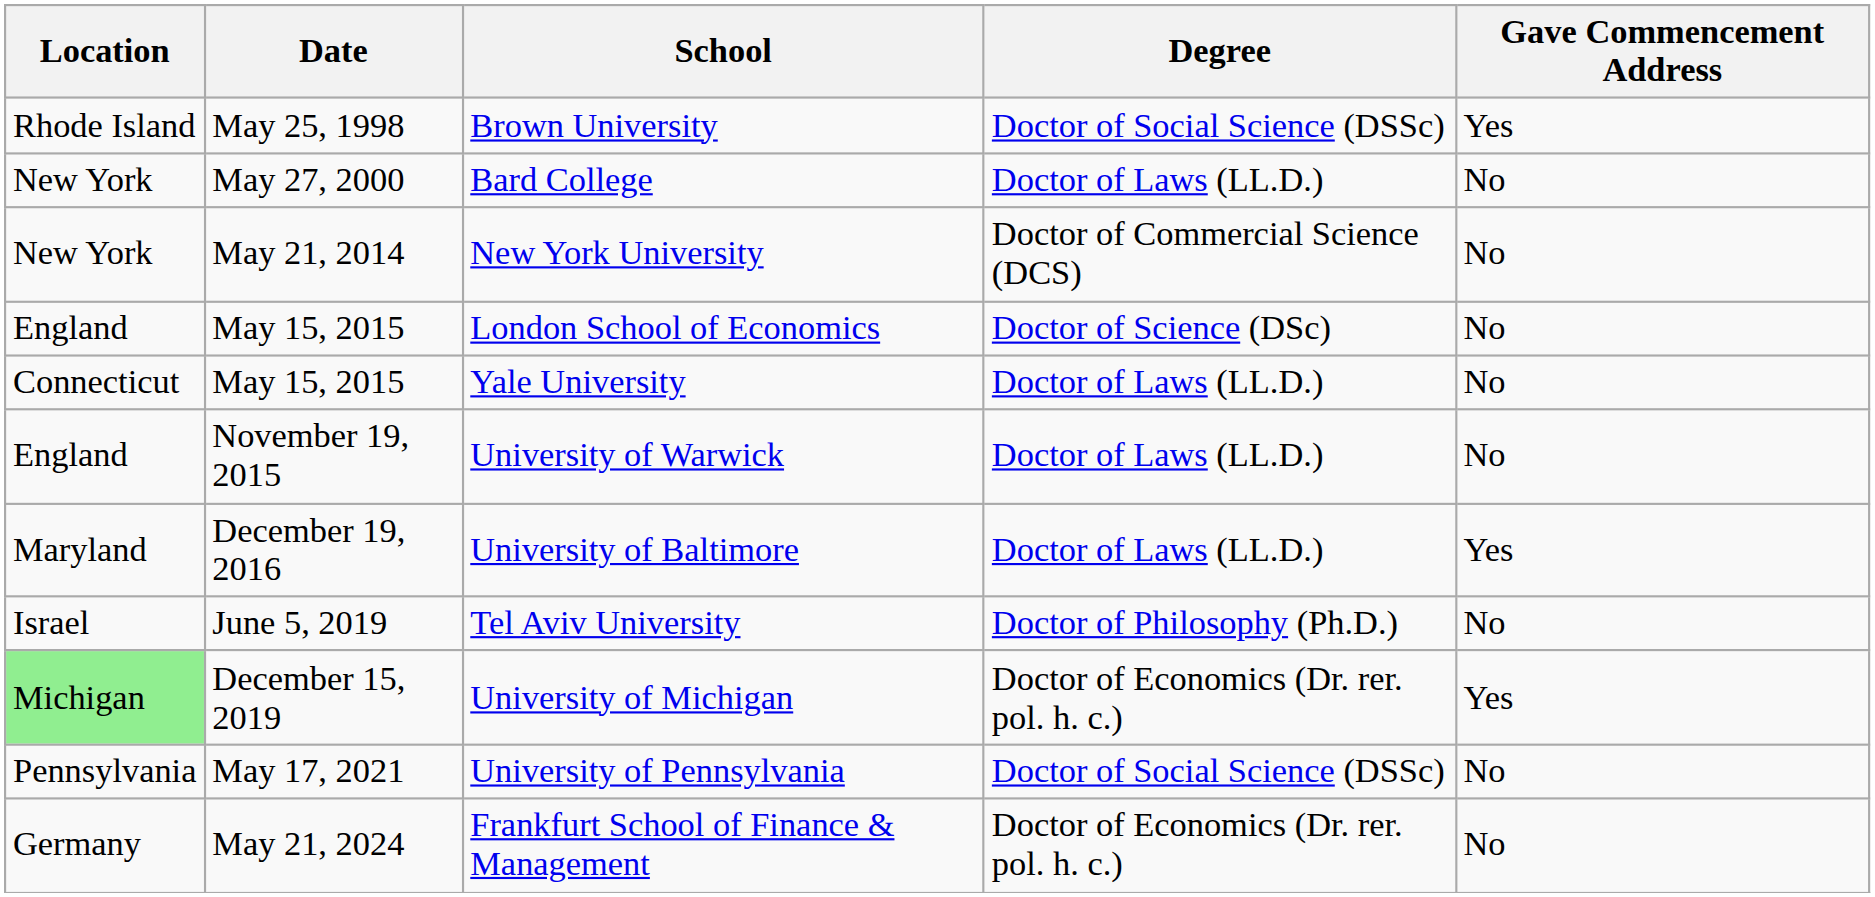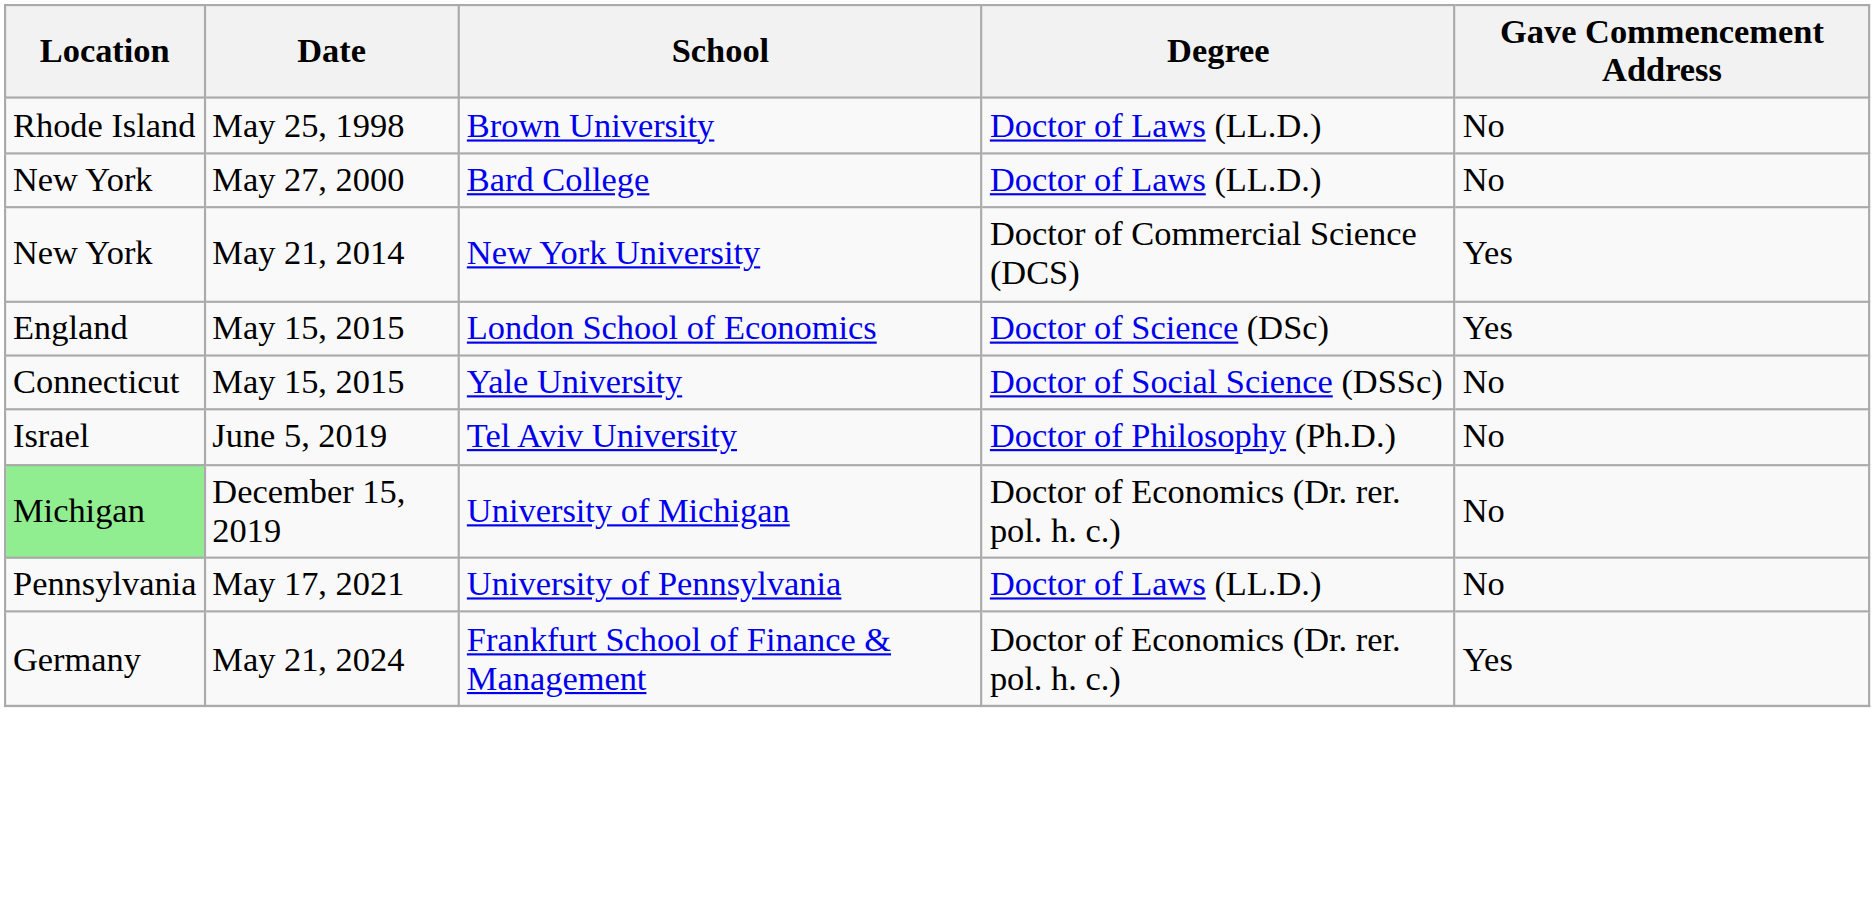Brown University | Degree: Doctor of Social Science (DSSc) -> Doctor of Laws (LL.D.)
Brown University | Gave Commencement Address: Yes -> No
New York University | Gave Commencement Address: No -> Yes
London School of Economics | Gave Commencement Address: No -> Yes
Yale University | Degree: Doctor of Laws (LL.D.) -> Doctor of Social Science (DSSc)
- row: England | November 19, 2015 | University of Warwick | Doctor of Laws (LL.D.) | No
- row: Maryland | December 19, 2016 | University of Baltimore | Doctor of Laws (LL.D.) | Yes
University of Michigan | Gave Commencement Address: Yes -> No
University of Pennsylvania | Degree: Doctor of Social Science (DSSc) -> Doctor of Laws (LL.D.)
Frankfurt School of Finance & Management | Gave Commencement Address: No -> Yes
